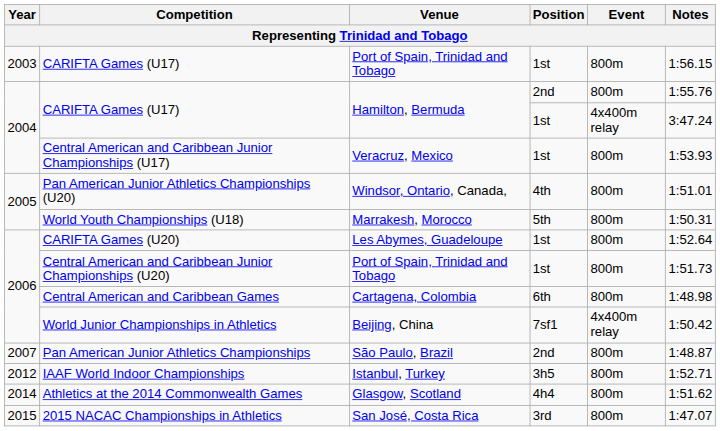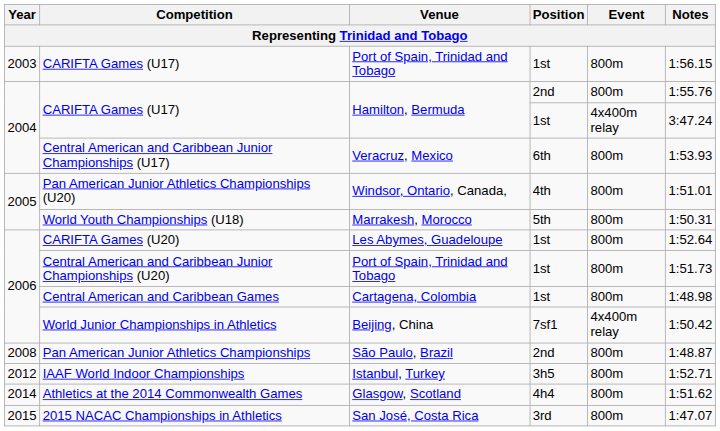Central American and Caribbean Junior Championships (U17) | Position: 1st -> 6th
Central American and Caribbean Games | Position: 6th -> 1st
Pan American Junior Athletics Championships | Year: 2007 -> 2008
